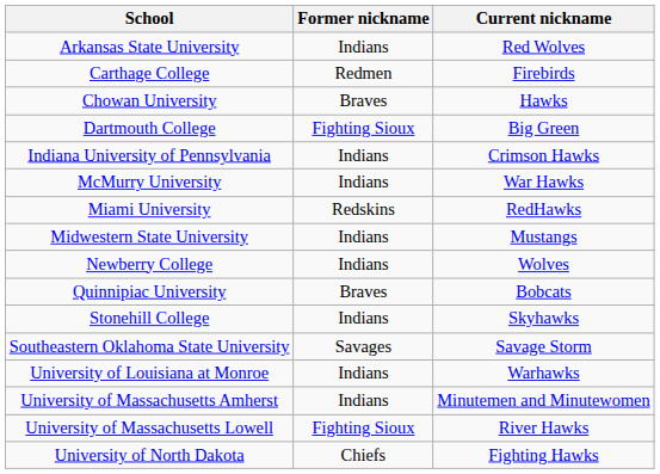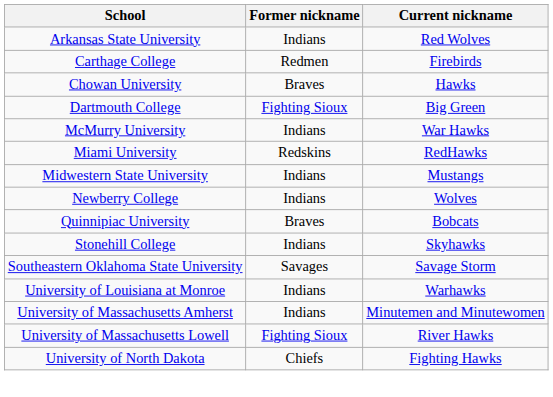- row: Indiana University of Pennsylvania | Indians | Crimson Hawks
